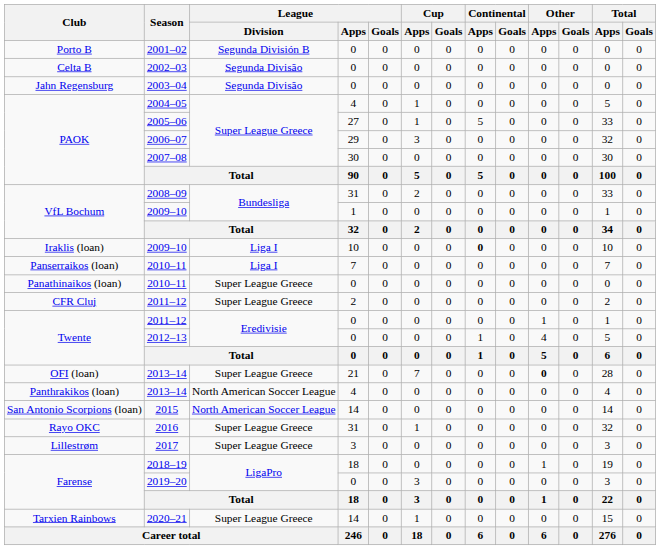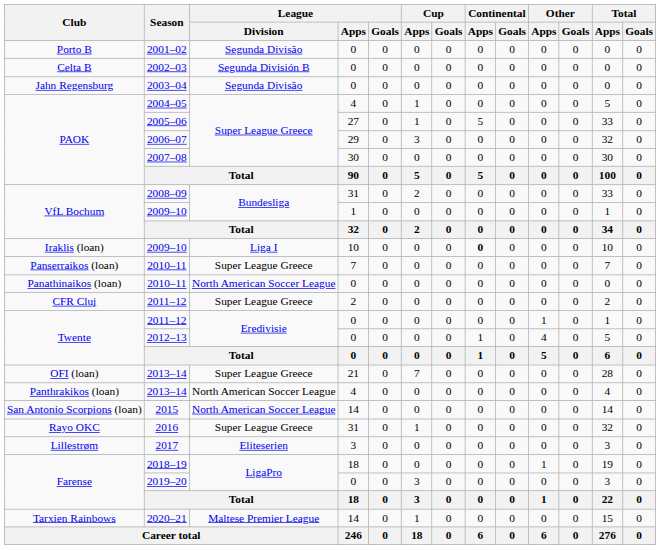2001–02 | League / Division: Segunda División B -> Segunda Divisão
2002–03 | League / Division: Segunda Divisão -> Segunda División B
Panserraikos (loan) / 2010–11 | League / Division: Liga I -> Super League Greece
Panathinaikos (loan) / 2010–11 | League / Division: Super League Greece -> North American Soccer League
OFI (loan) / 2013–14 | Other / Apps: bold -> normal
2017 | League / Division: Super League Greece -> Eliteserien
2020–21 | League / Division: Super League Greece -> Maltese Premier League
